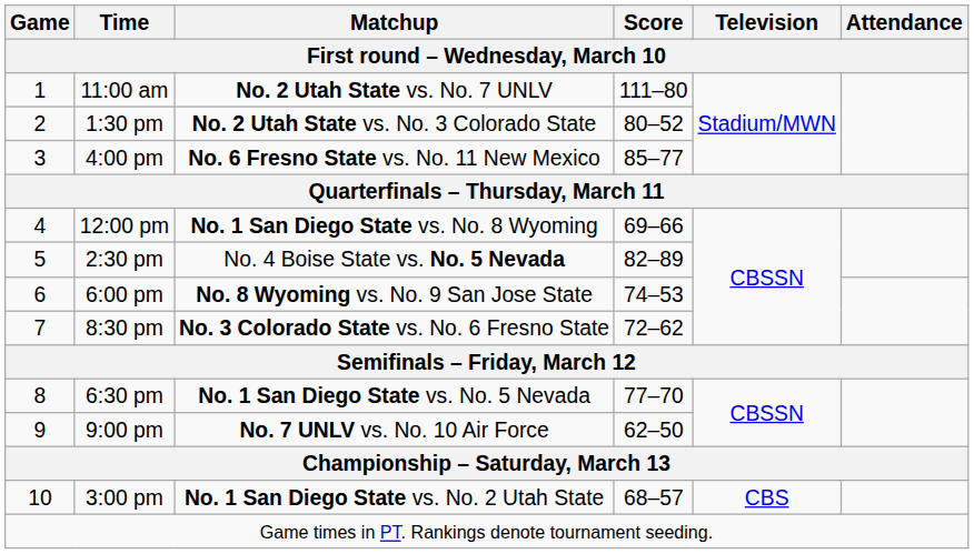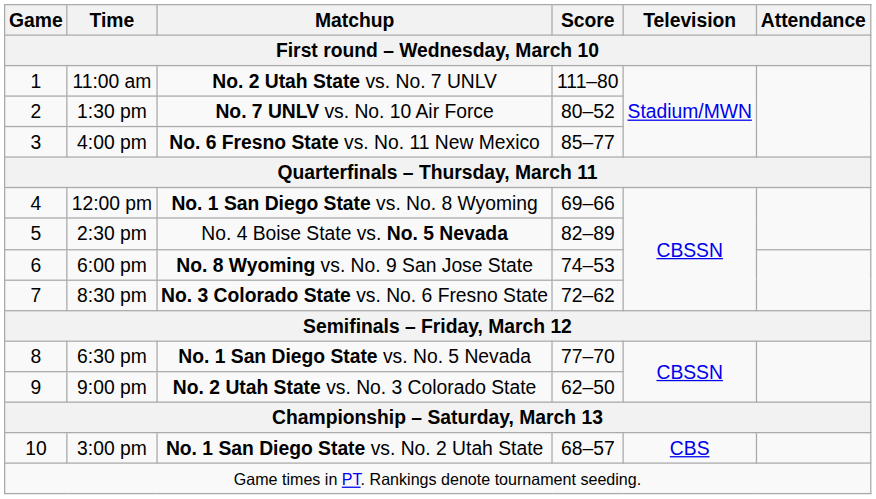1:30 pm | Matchup: No. 2 Utah State vs. No. 3 Colorado State -> No. 7 UNLV vs. No. 10 Air Force
9:00 pm | Matchup: No. 7 UNLV vs. No. 10 Air Force -> No. 2 Utah State vs. No. 3 Colorado State
